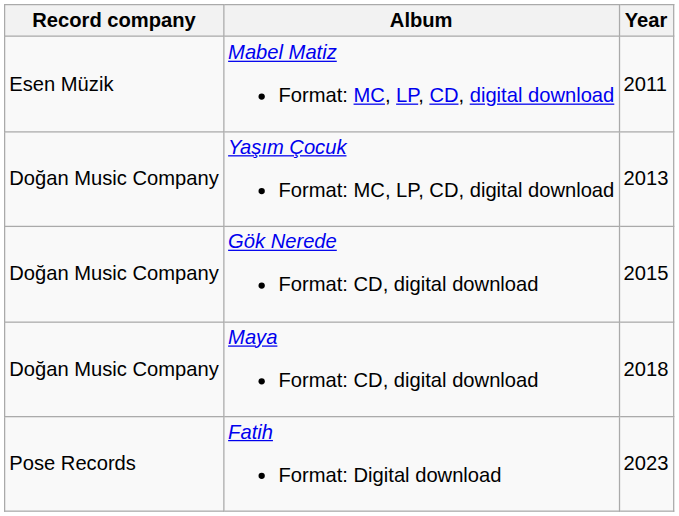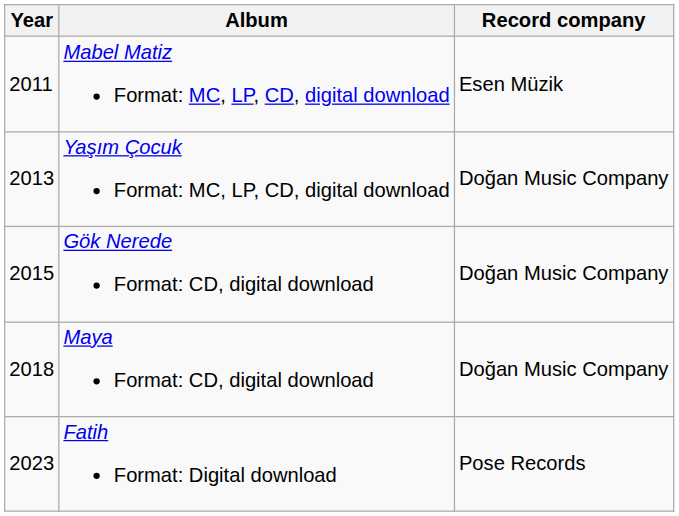columns swapped: Year <-> Record company
